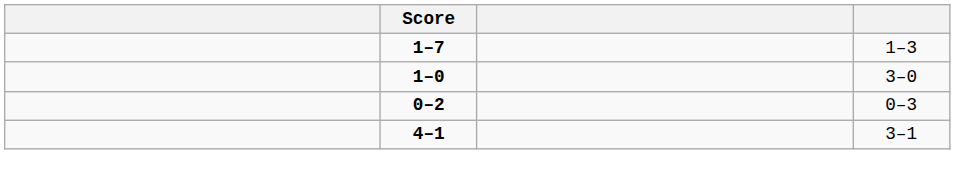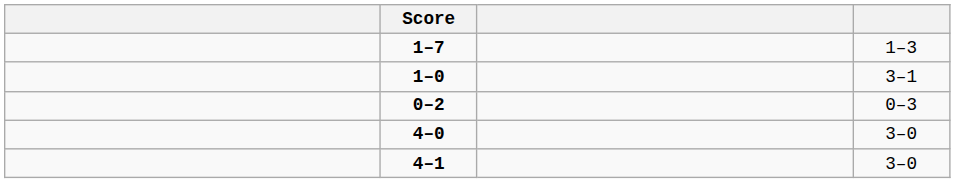1–0 | column 4: 3–0 -> 3–1
+ row: 4–0 | 3–0
4–1 | column 4: 3–1 -> 3–0
